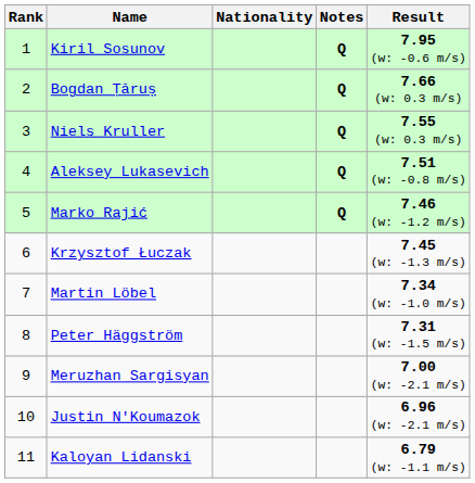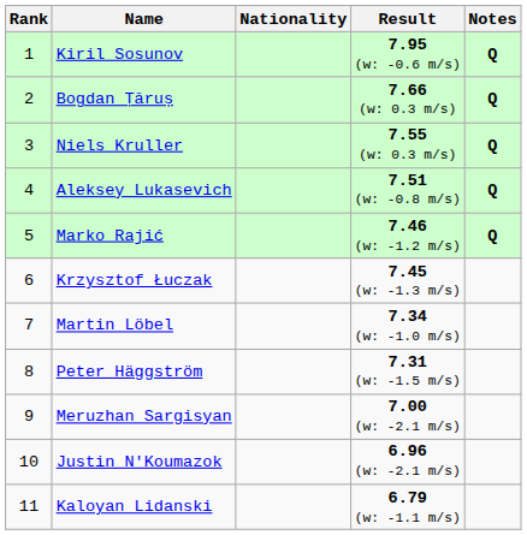columns swapped: Result <-> Notes
